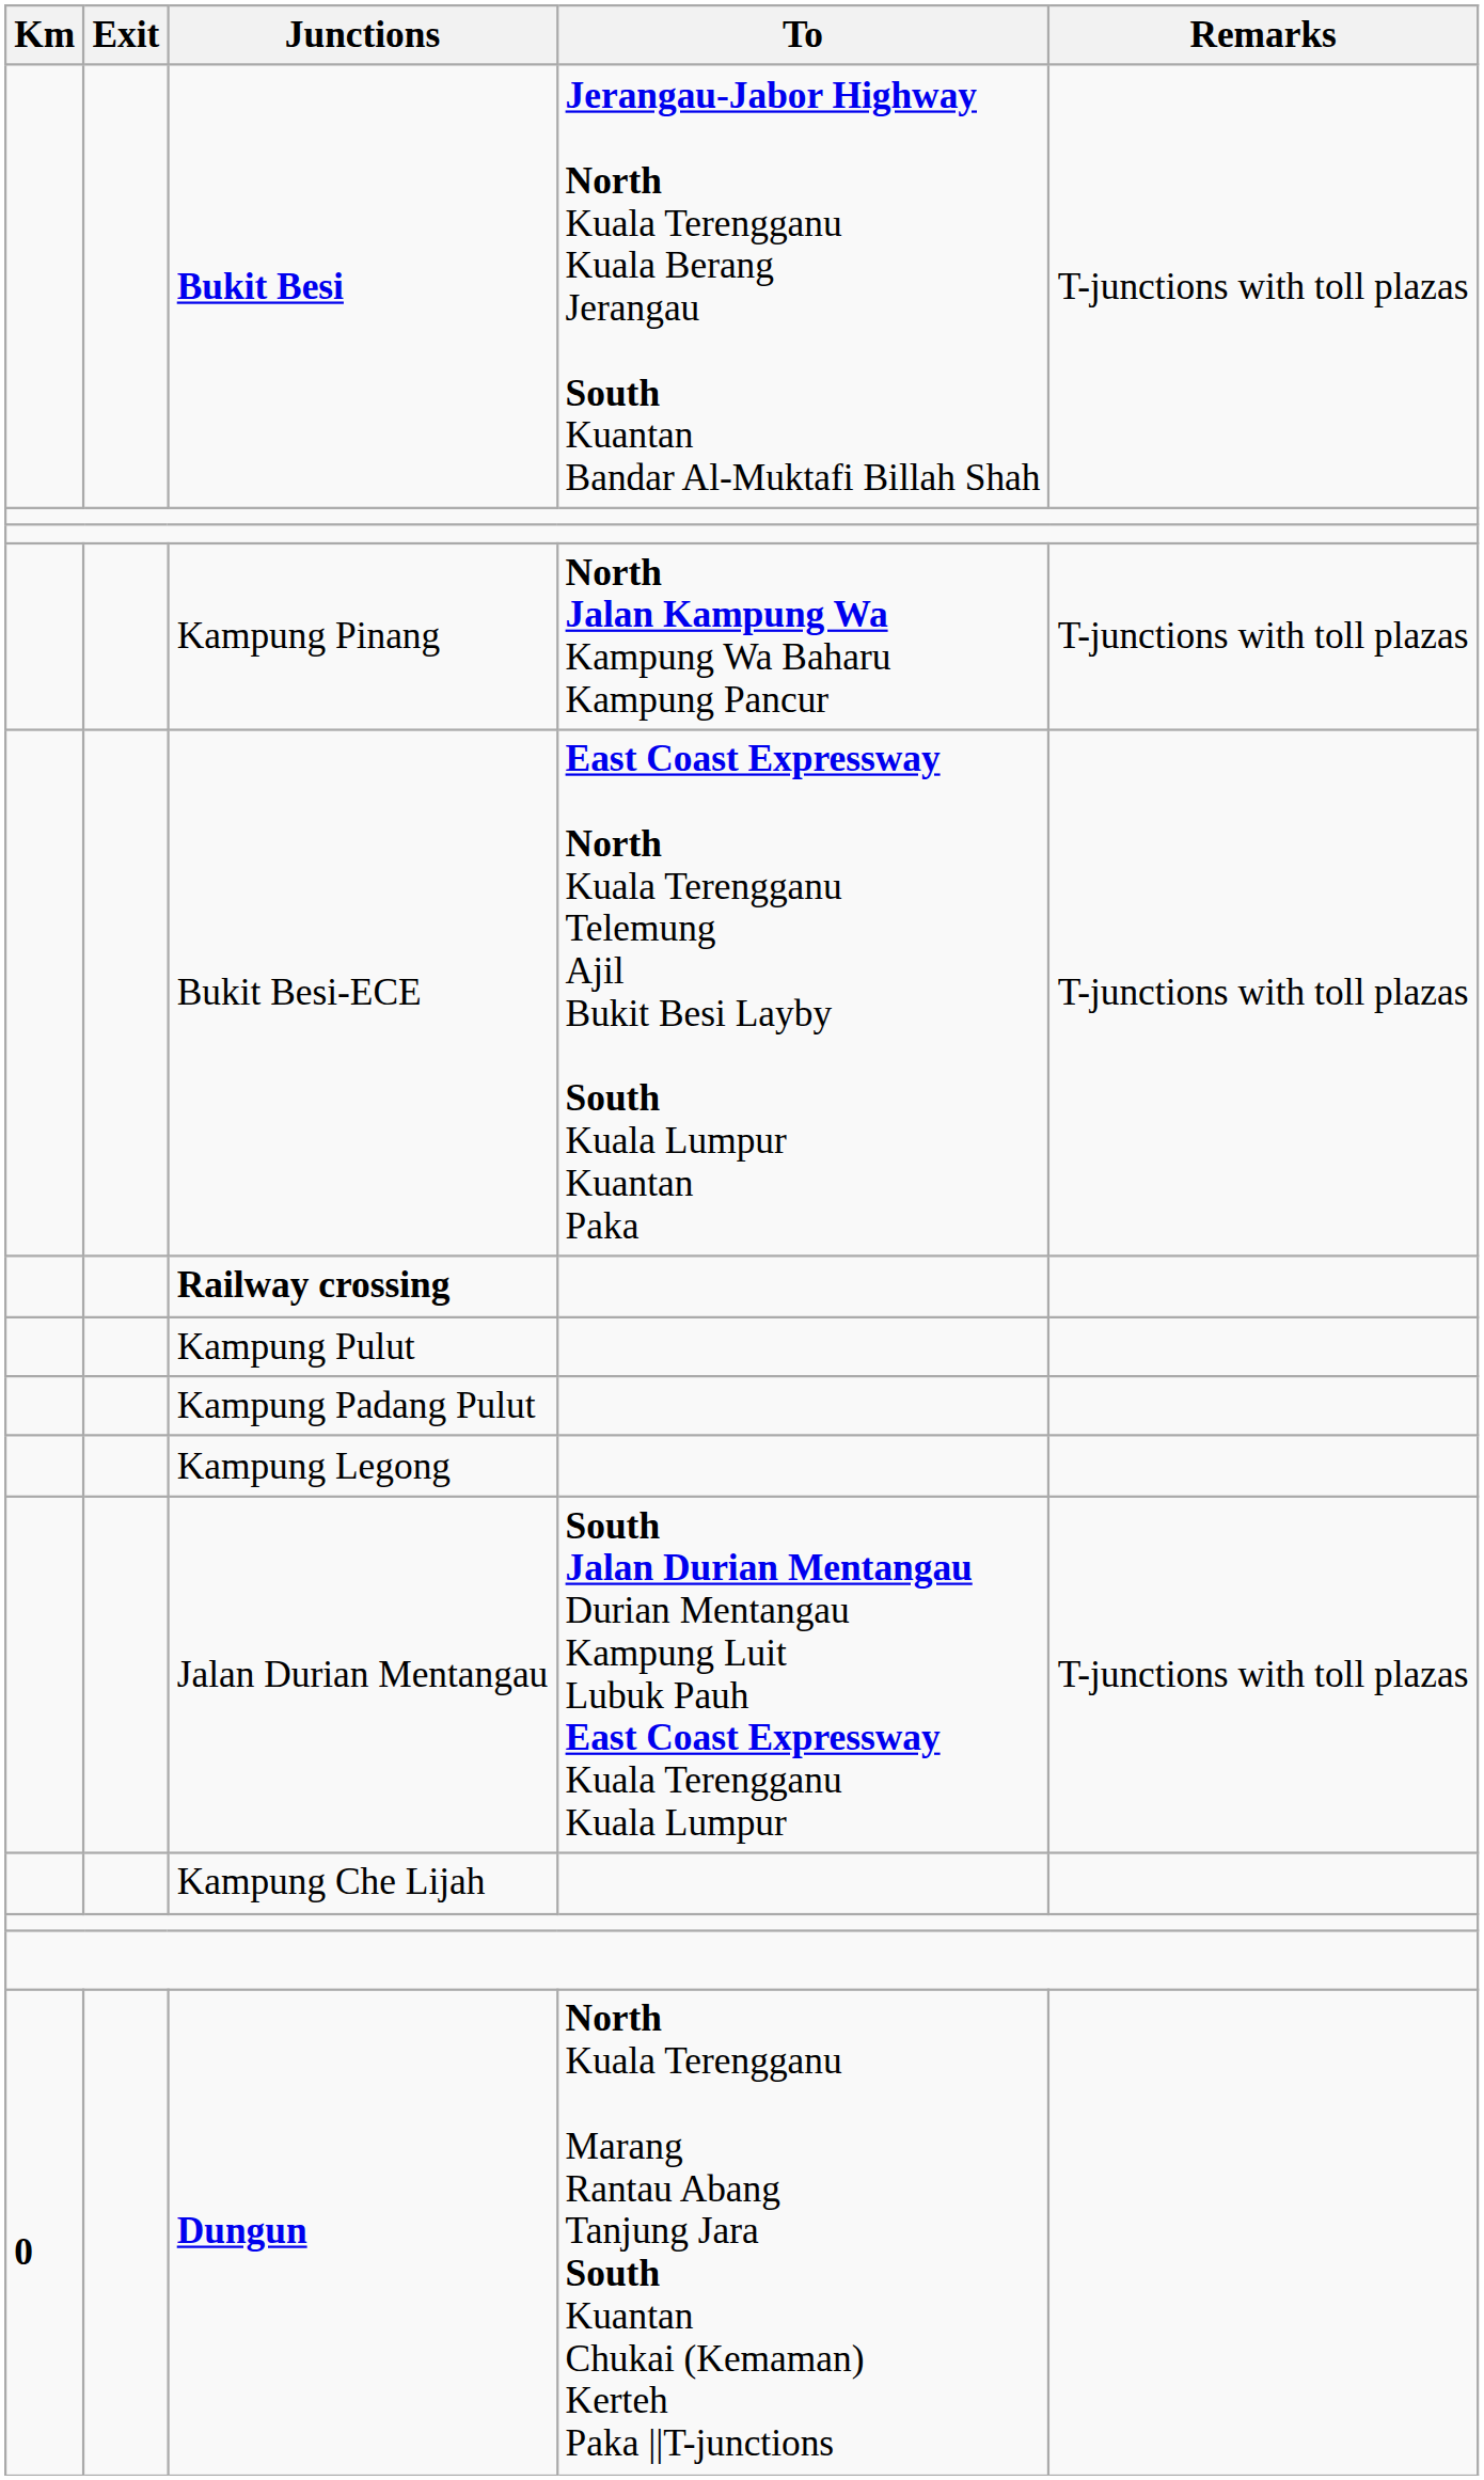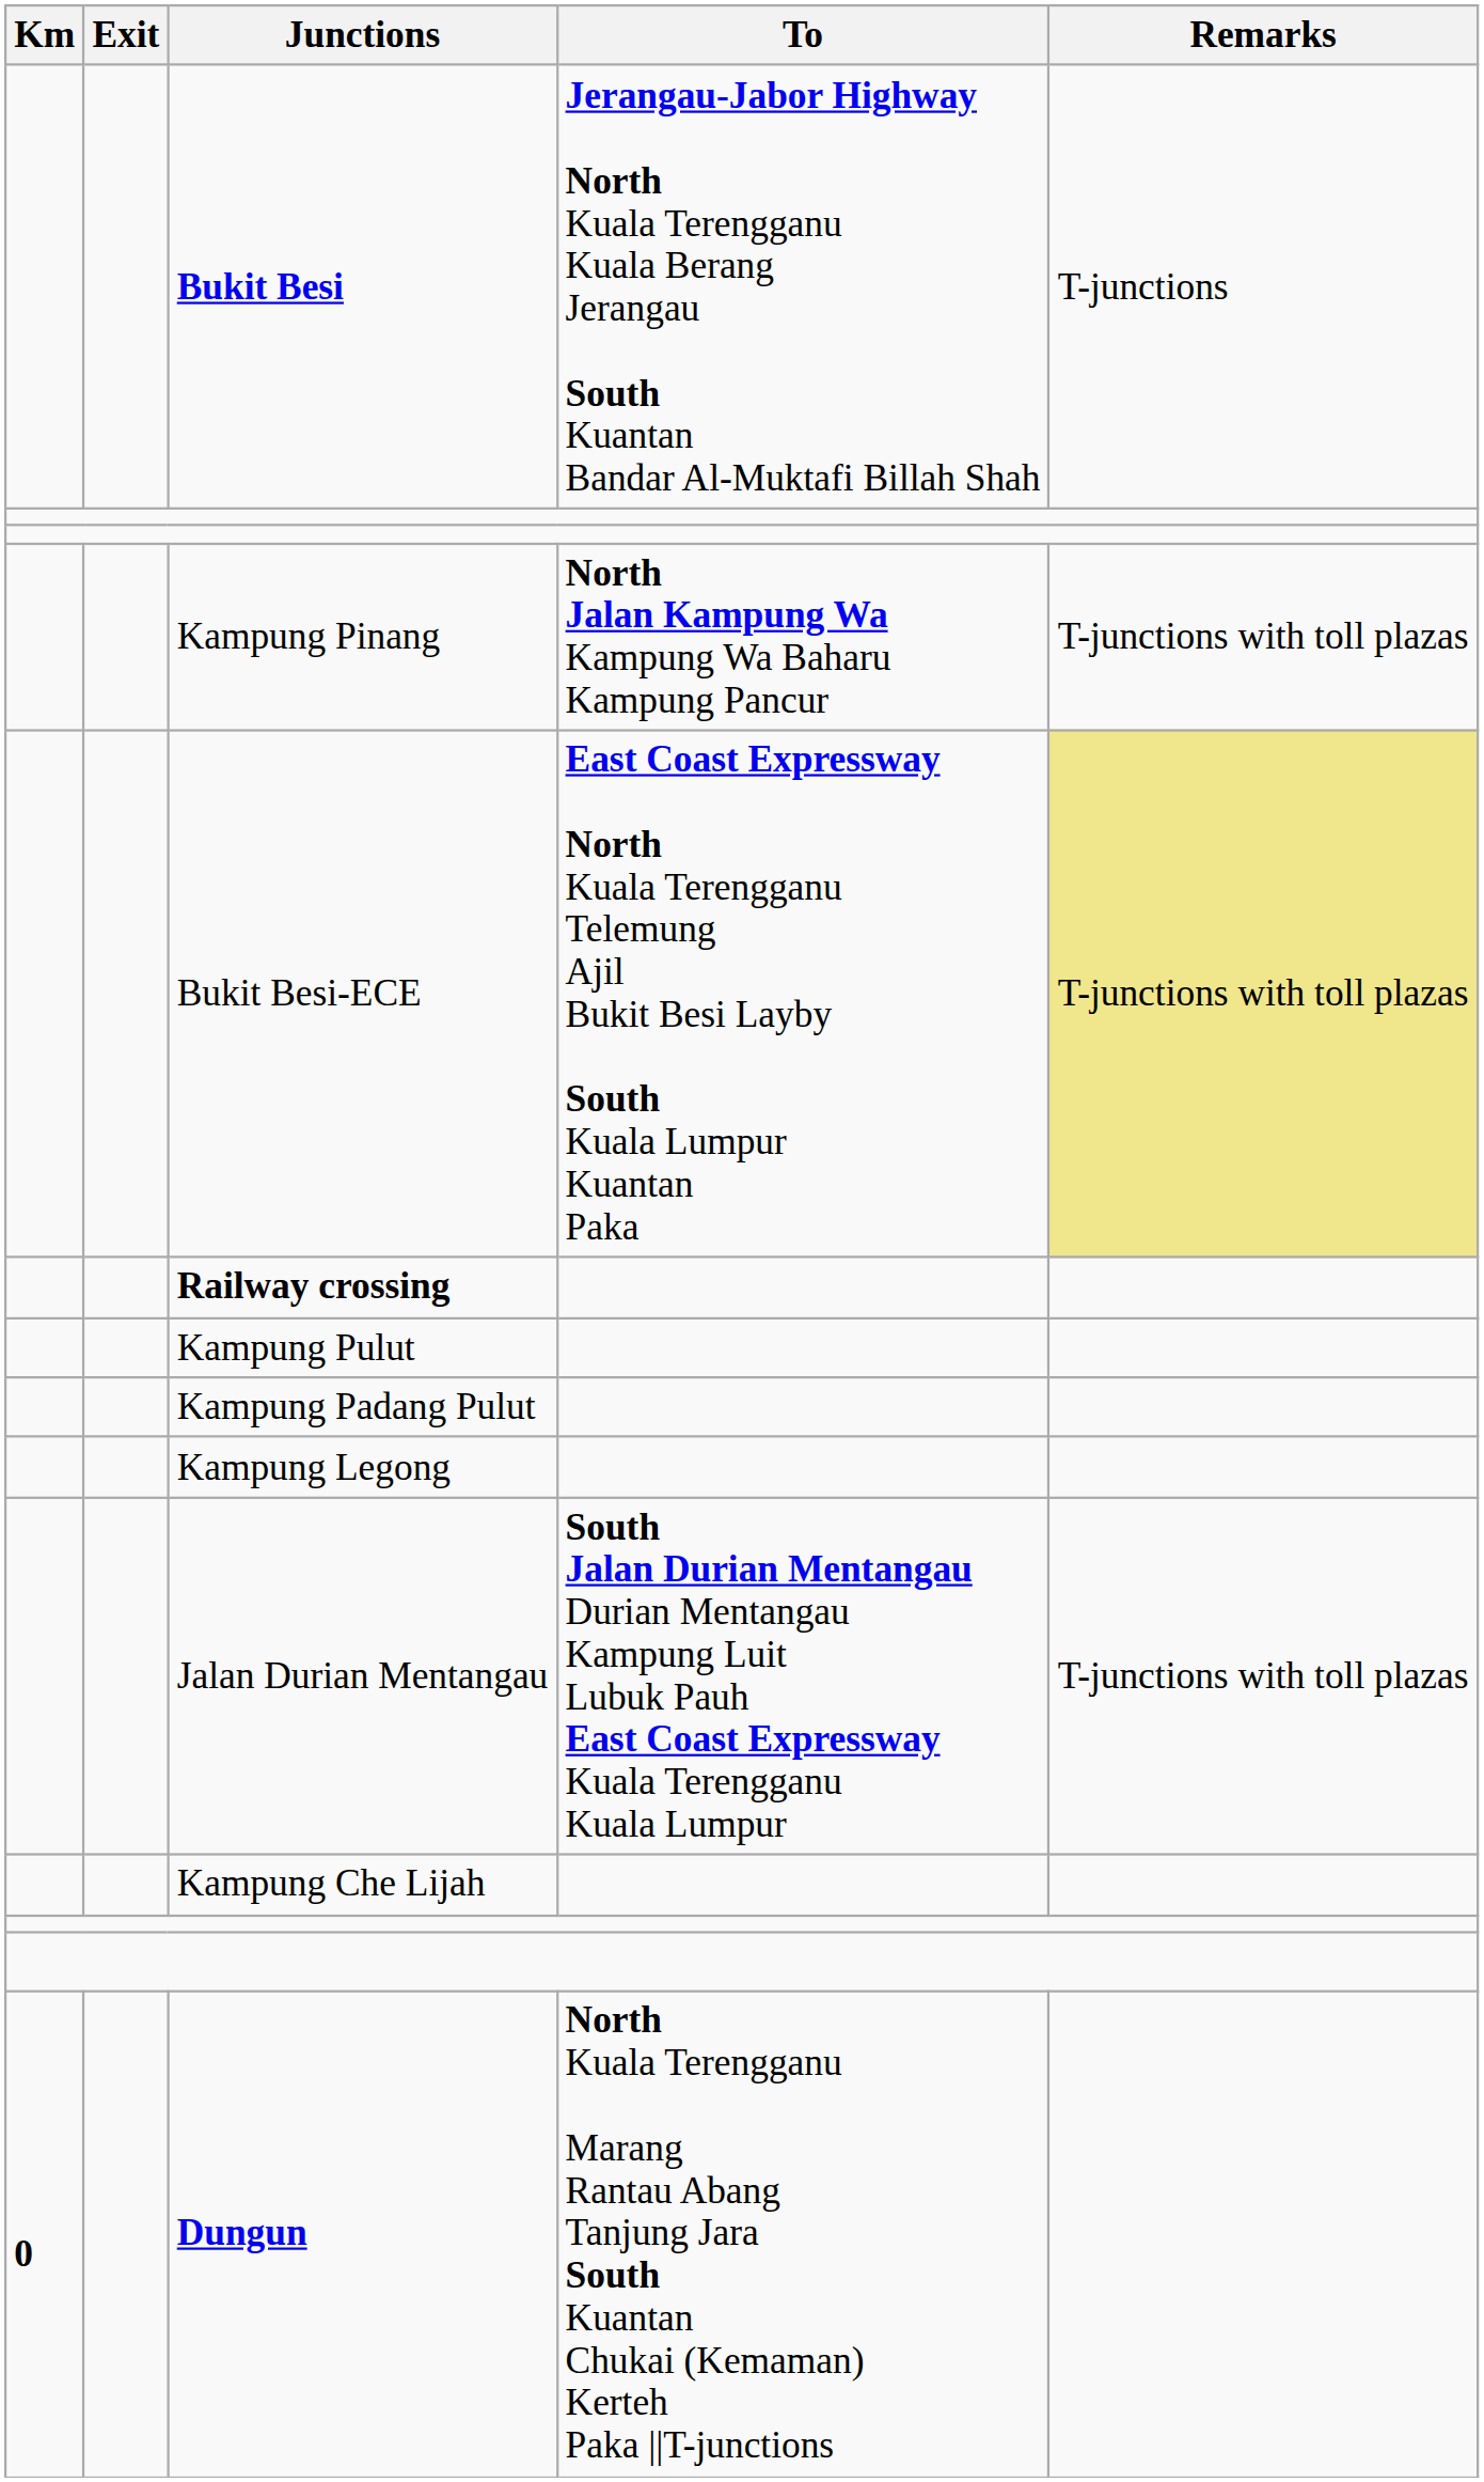Bukit Besi | Remarks: T-junctions with toll plazas -> T-junctions
Bukit Besi-ECE | Remarks: no background -> khaki background
